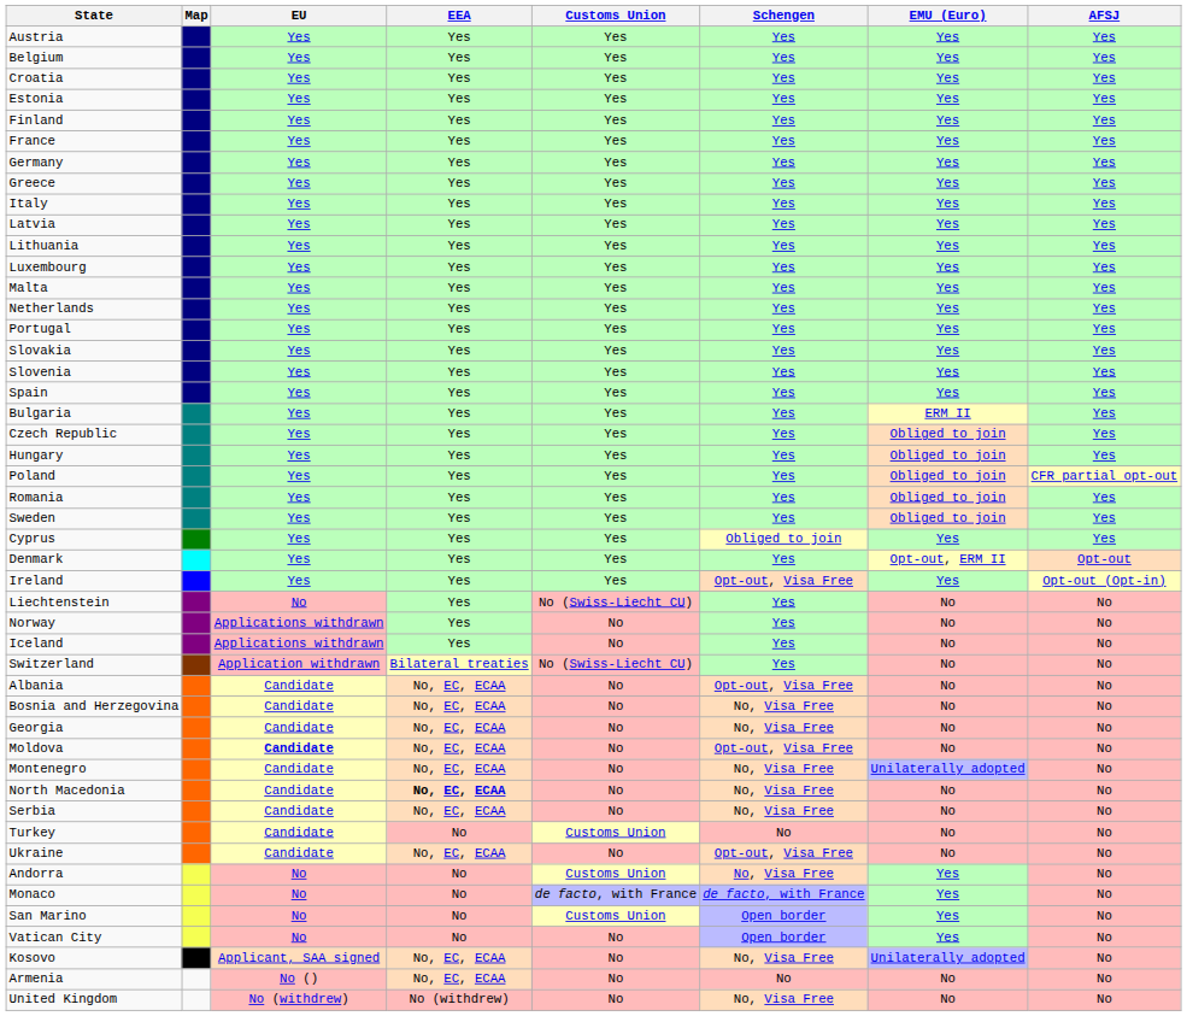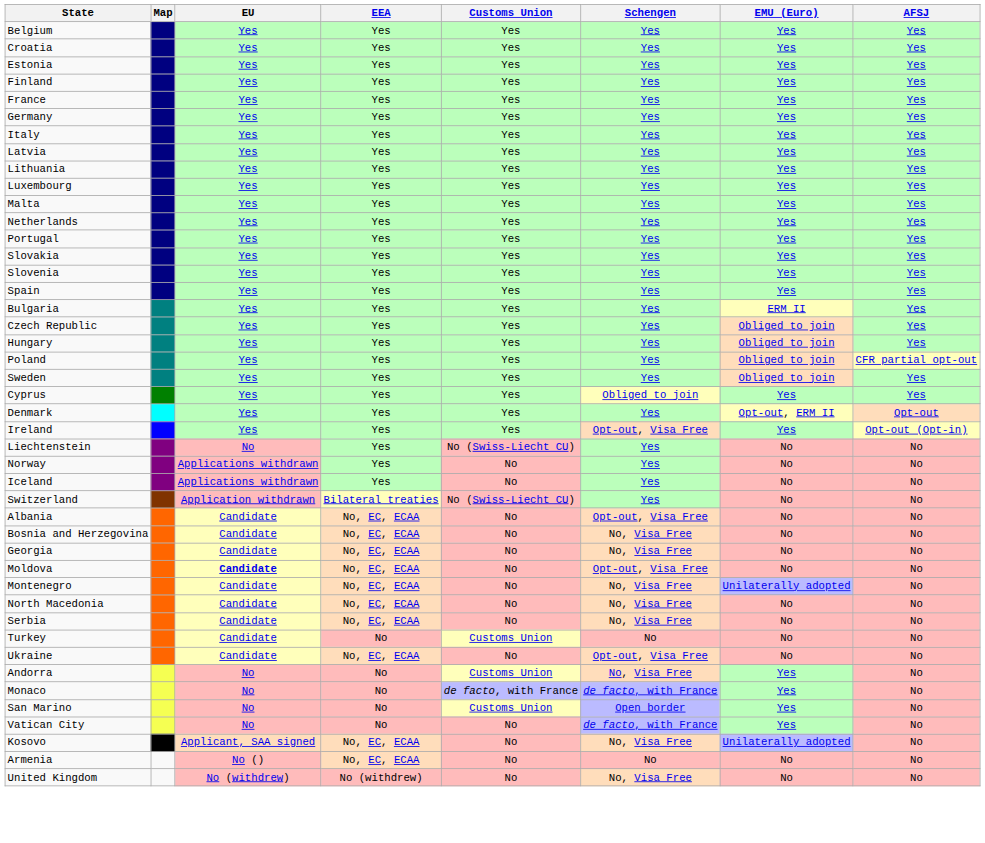- row: Austria | Yes | Yes | Yes | Yes | Yes | Yes
- row: Greece | Yes | Yes | Yes | Yes | Yes | Yes
- row: Romania | Yes | Yes | Yes | Yes | Obliged to join | Yes
North Macedonia | EEA: bold -> normal
Vatican City | Schengen: Open border -> de facto, with France
